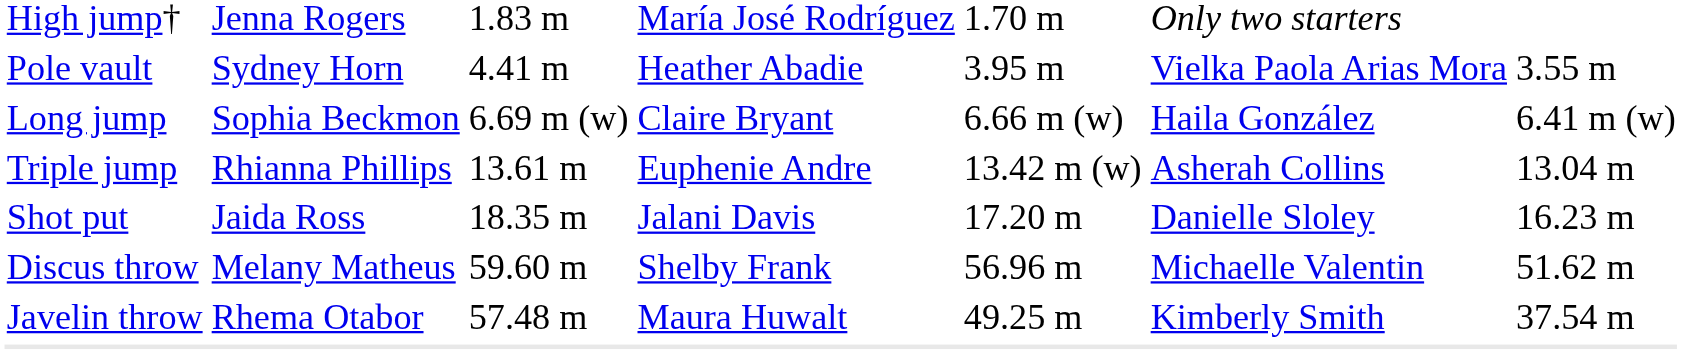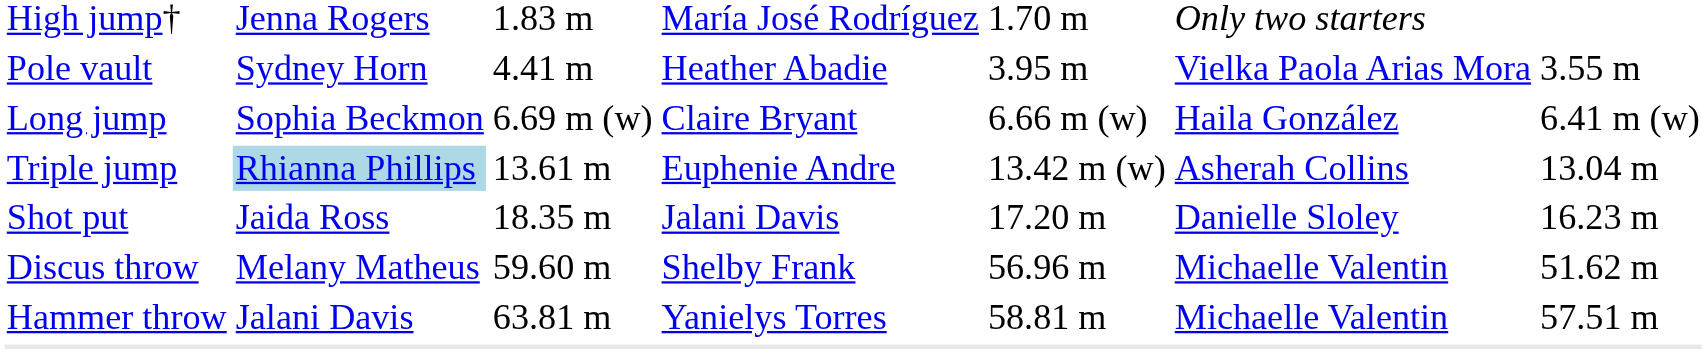Triple jump | column 2: no background -> lightblue background
+ row: Hammer throw | Jalani Davis | 63.81 m | Yanielys Torres | 58.81 m | Michaelle Valentin | 57.51 m
- row: Javelin throw | Rhema Otabor | 57.48 m | Maura Huwalt | 49.25 m | Kimberly Smith | 37.54 m
